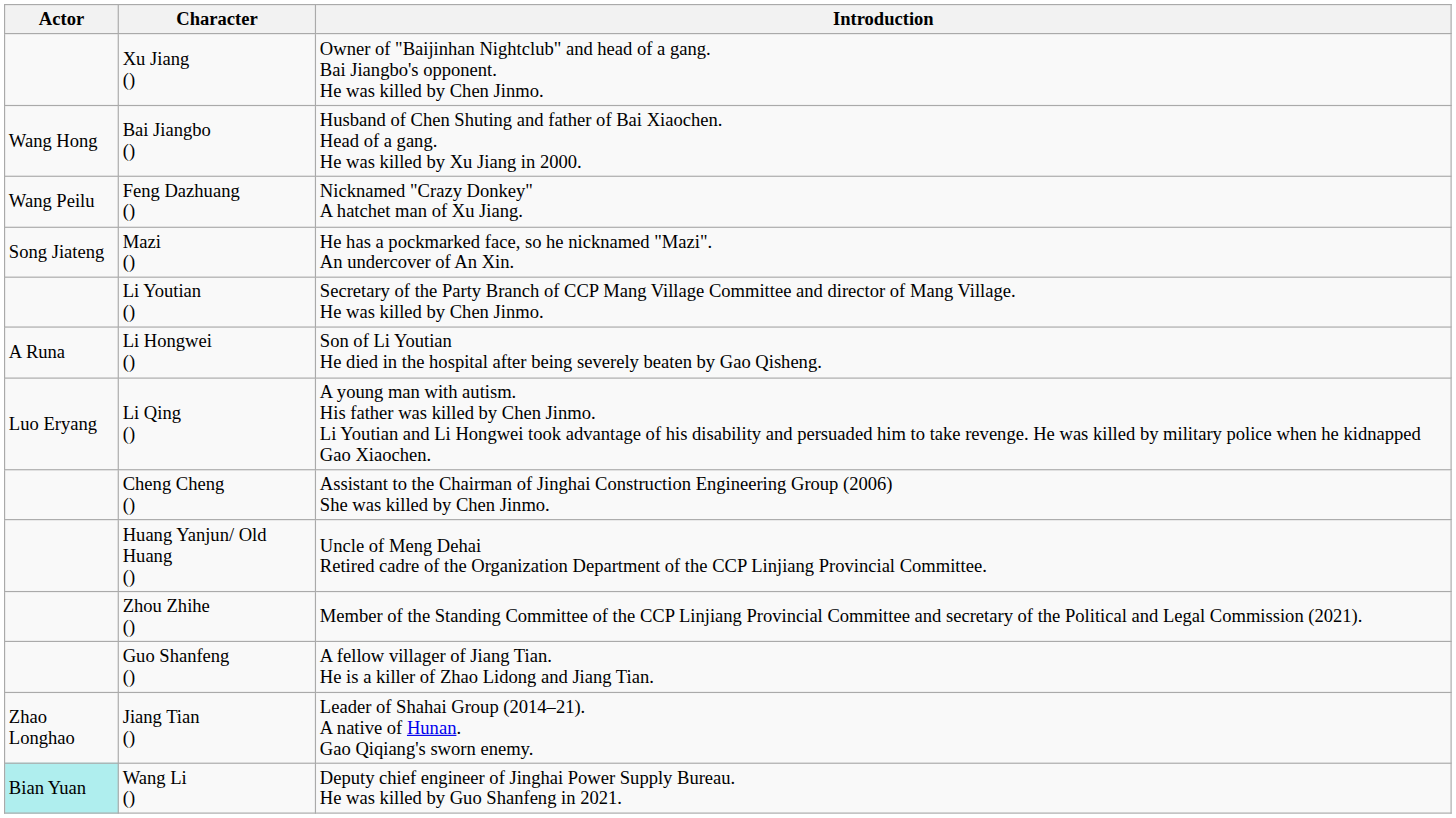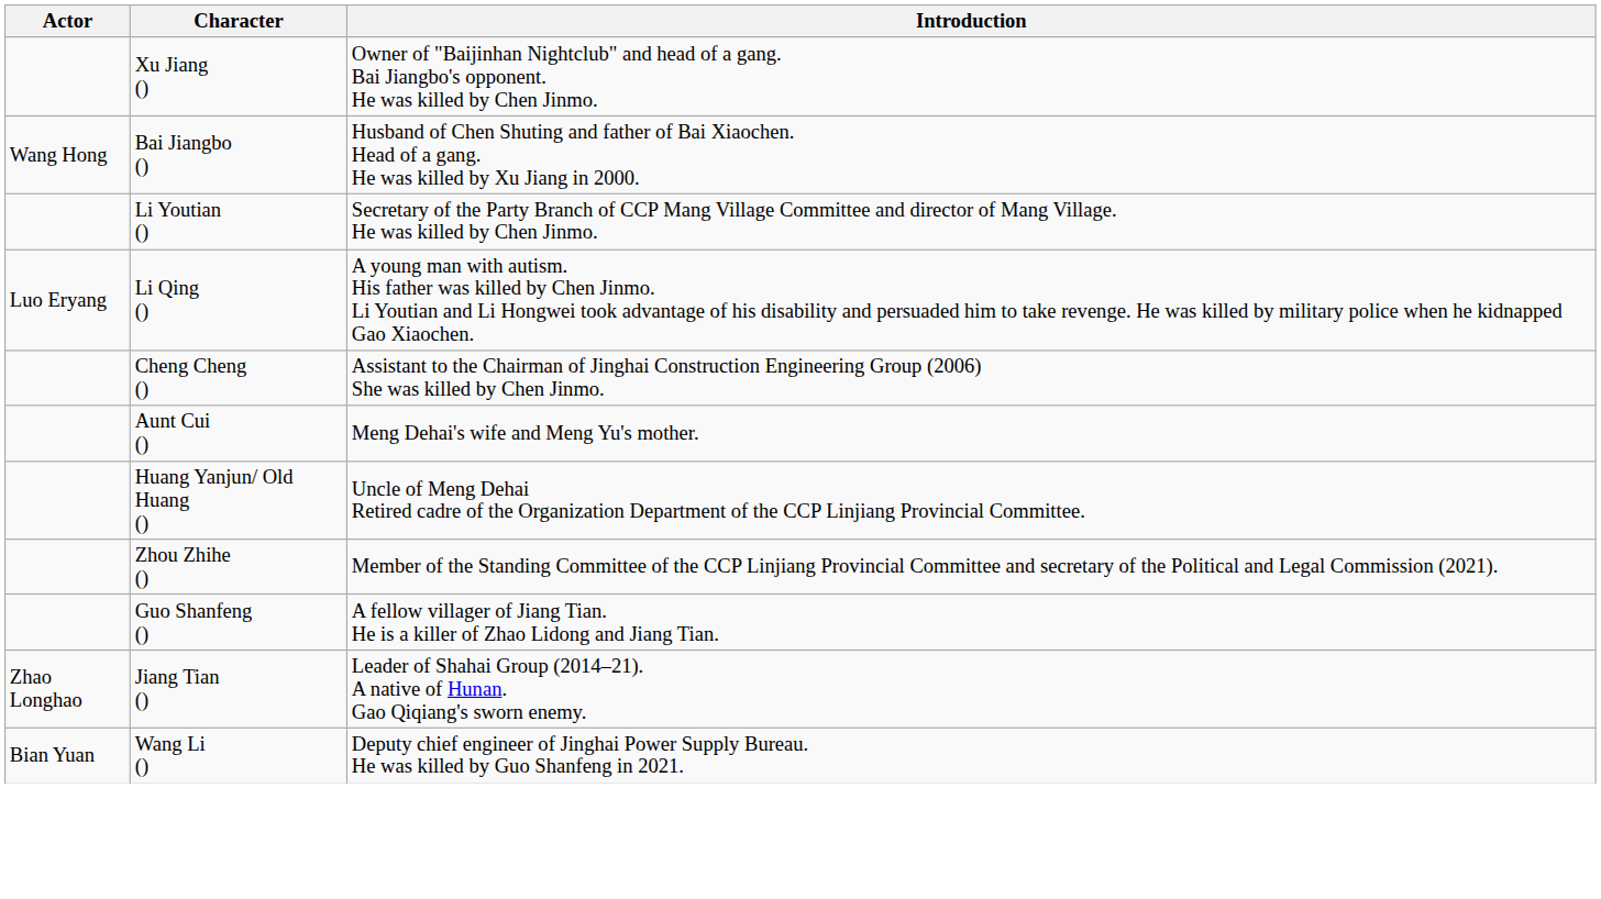- row: Wang Peilu | Feng Dazhuang () | Nicknamed "Crazy Donkey" A hatchet man of Xu Jiang.
- row: Song Jiateng | Mazi () | He has a pockmarked face, so he nicknamed "Mazi". An undercover of An Xin.
- row: A Runa | Li Hongwei () | Son of Li Youtian He died in the hospital after being severely beaten by Gao Qisheng.
+ row: Aunt Cui () | Meng Dehai's wife and Meng Yu's mother.
Wang Li () | Actor: paleturquoise background -> no background
